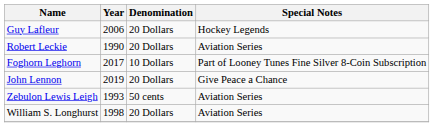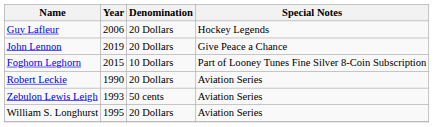rows swapped: Robert Leckie <-> John Lennon
Foghorn Leghorn | Year: 2017 -> 2015
William S. Longhurst | Year: 1998 -> 1995
